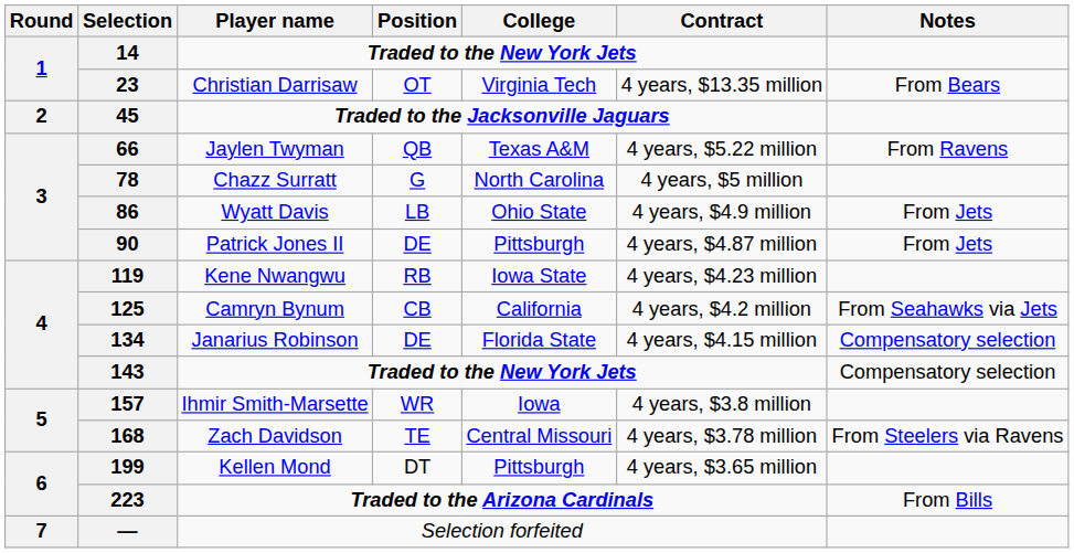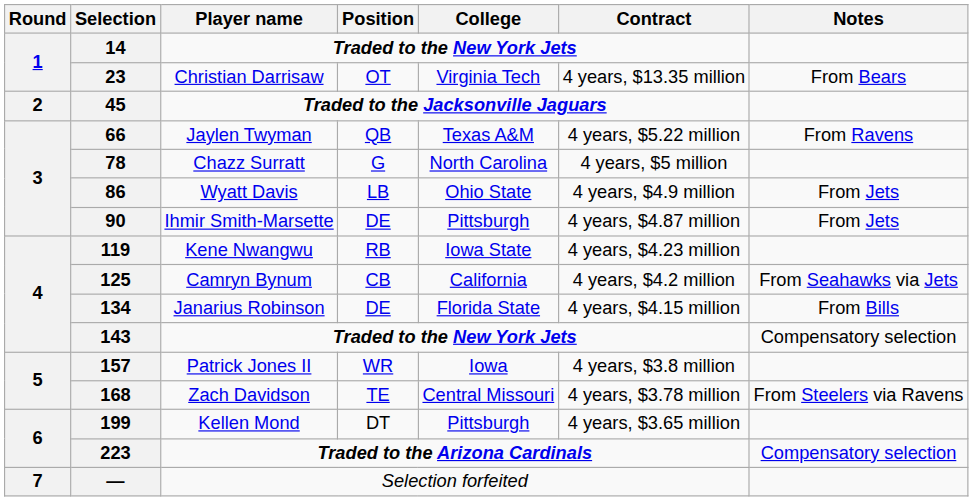90 | Player name: Patrick Jones II -> Ihmir Smith-Marsette
134 | Notes: Compensatory selection -> From Bills
157 | Player name: Ihmir Smith-Marsette -> Patrick Jones II
223 | Notes: From Bills -> Compensatory selection
